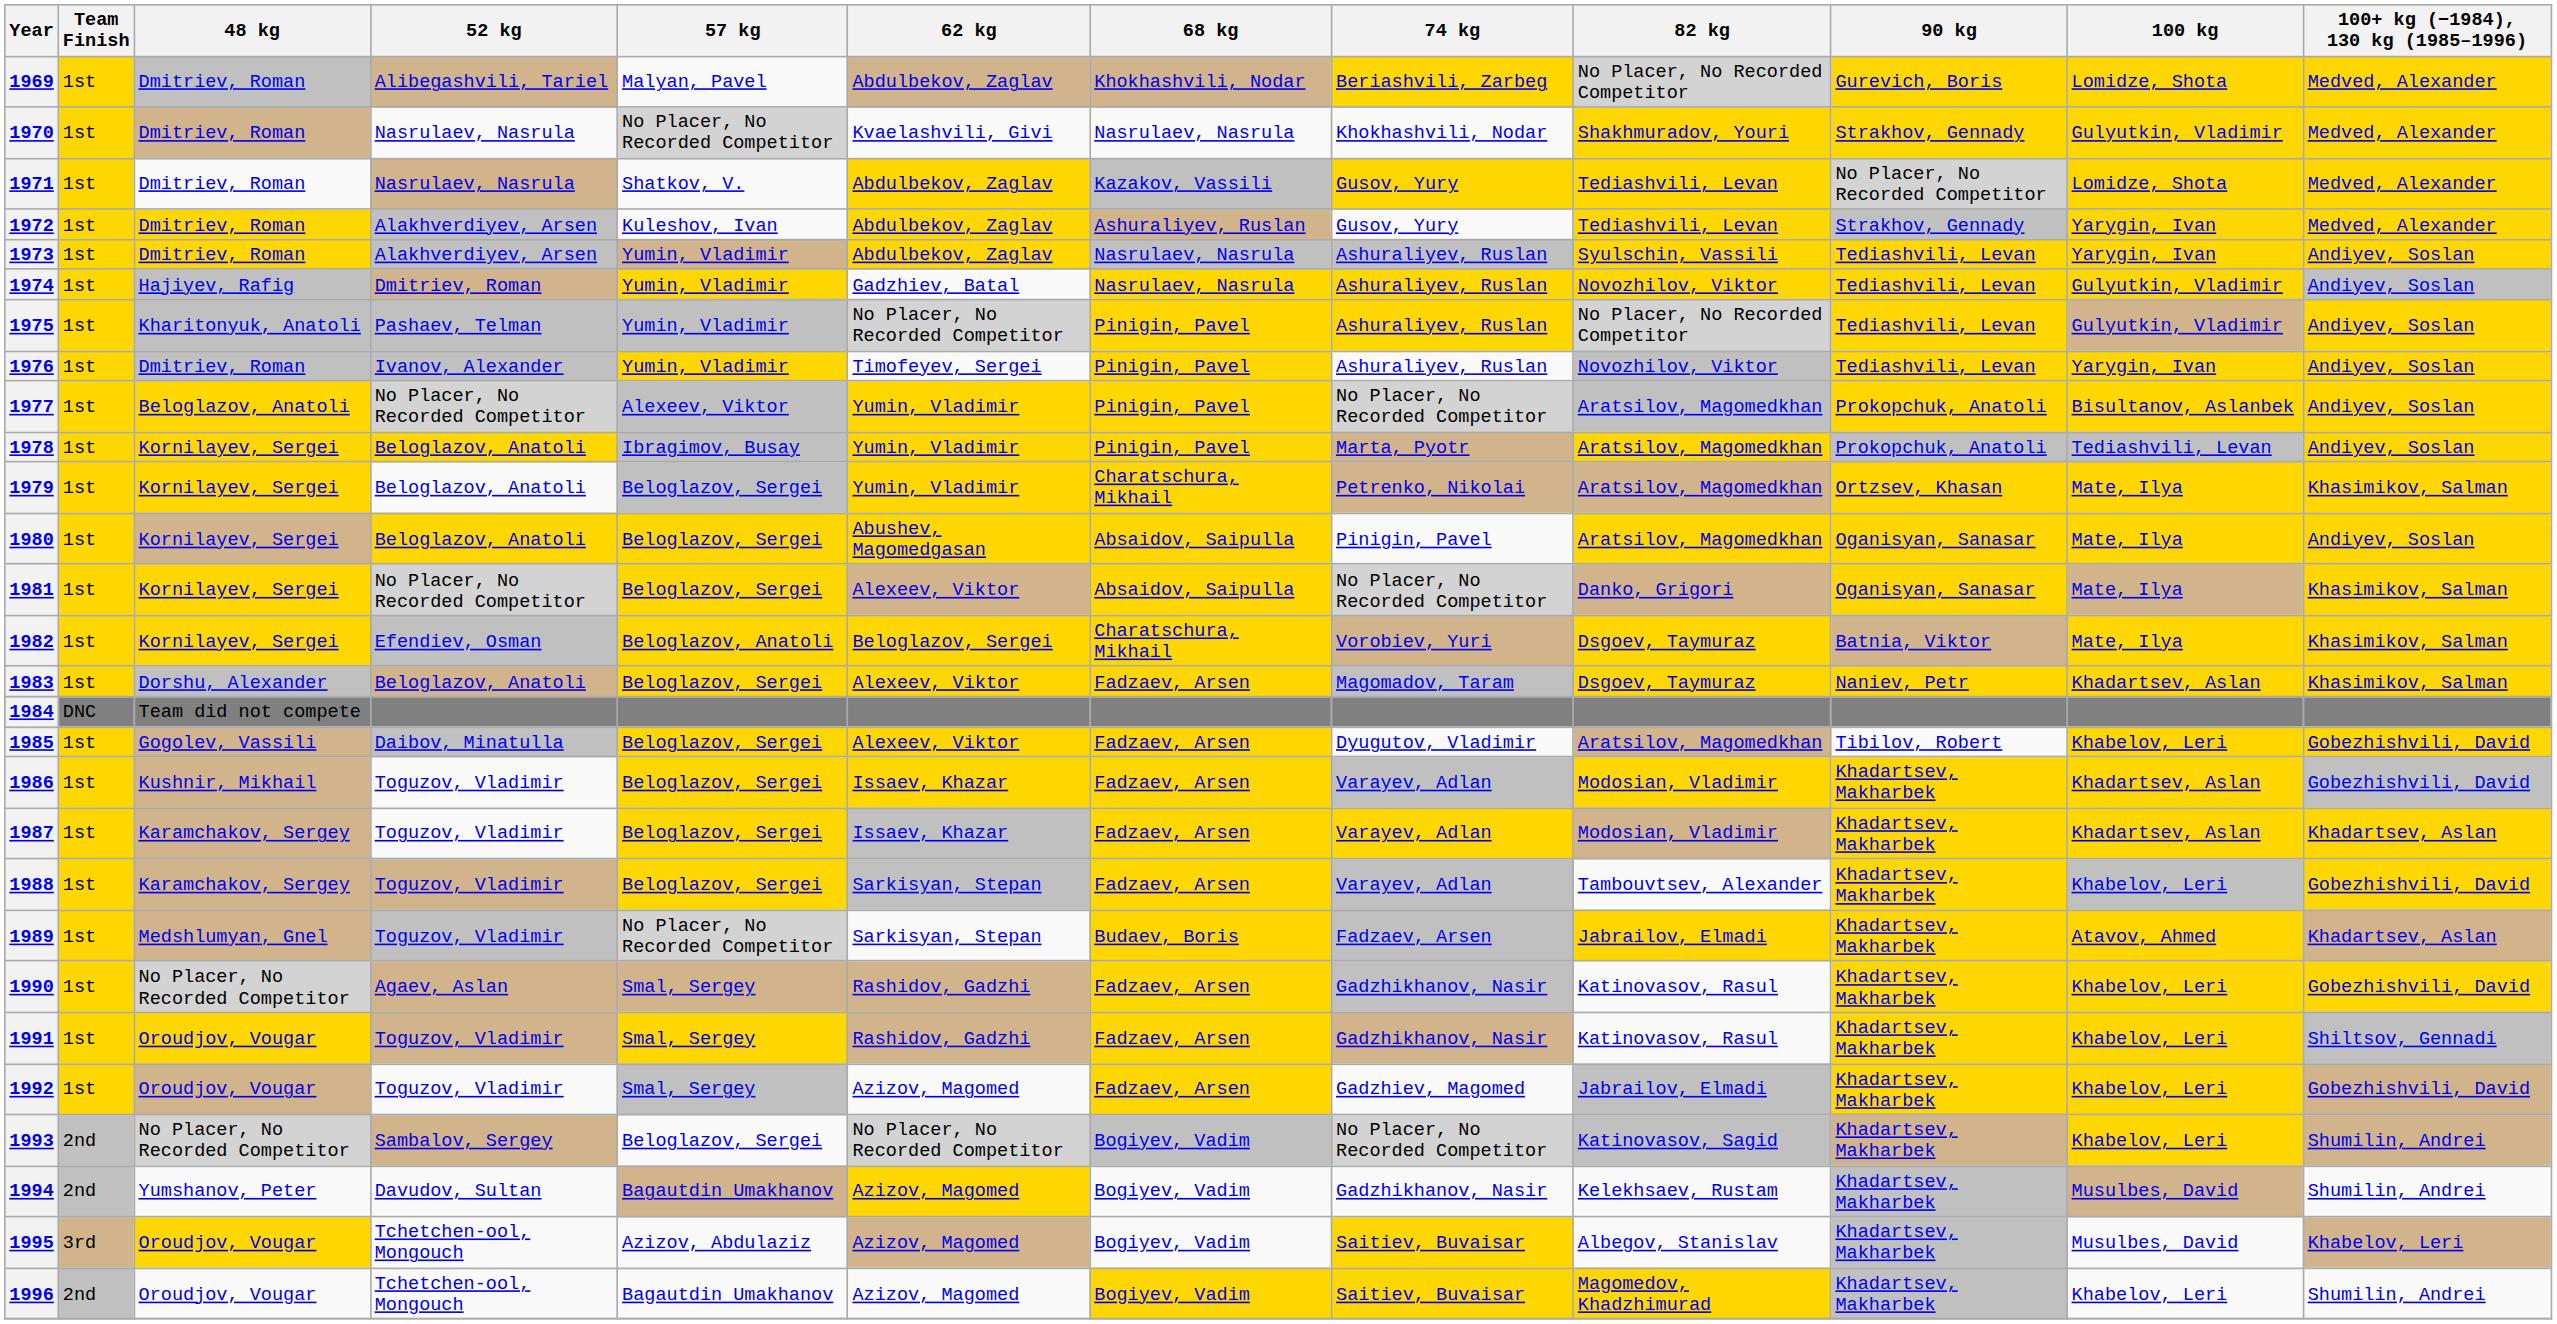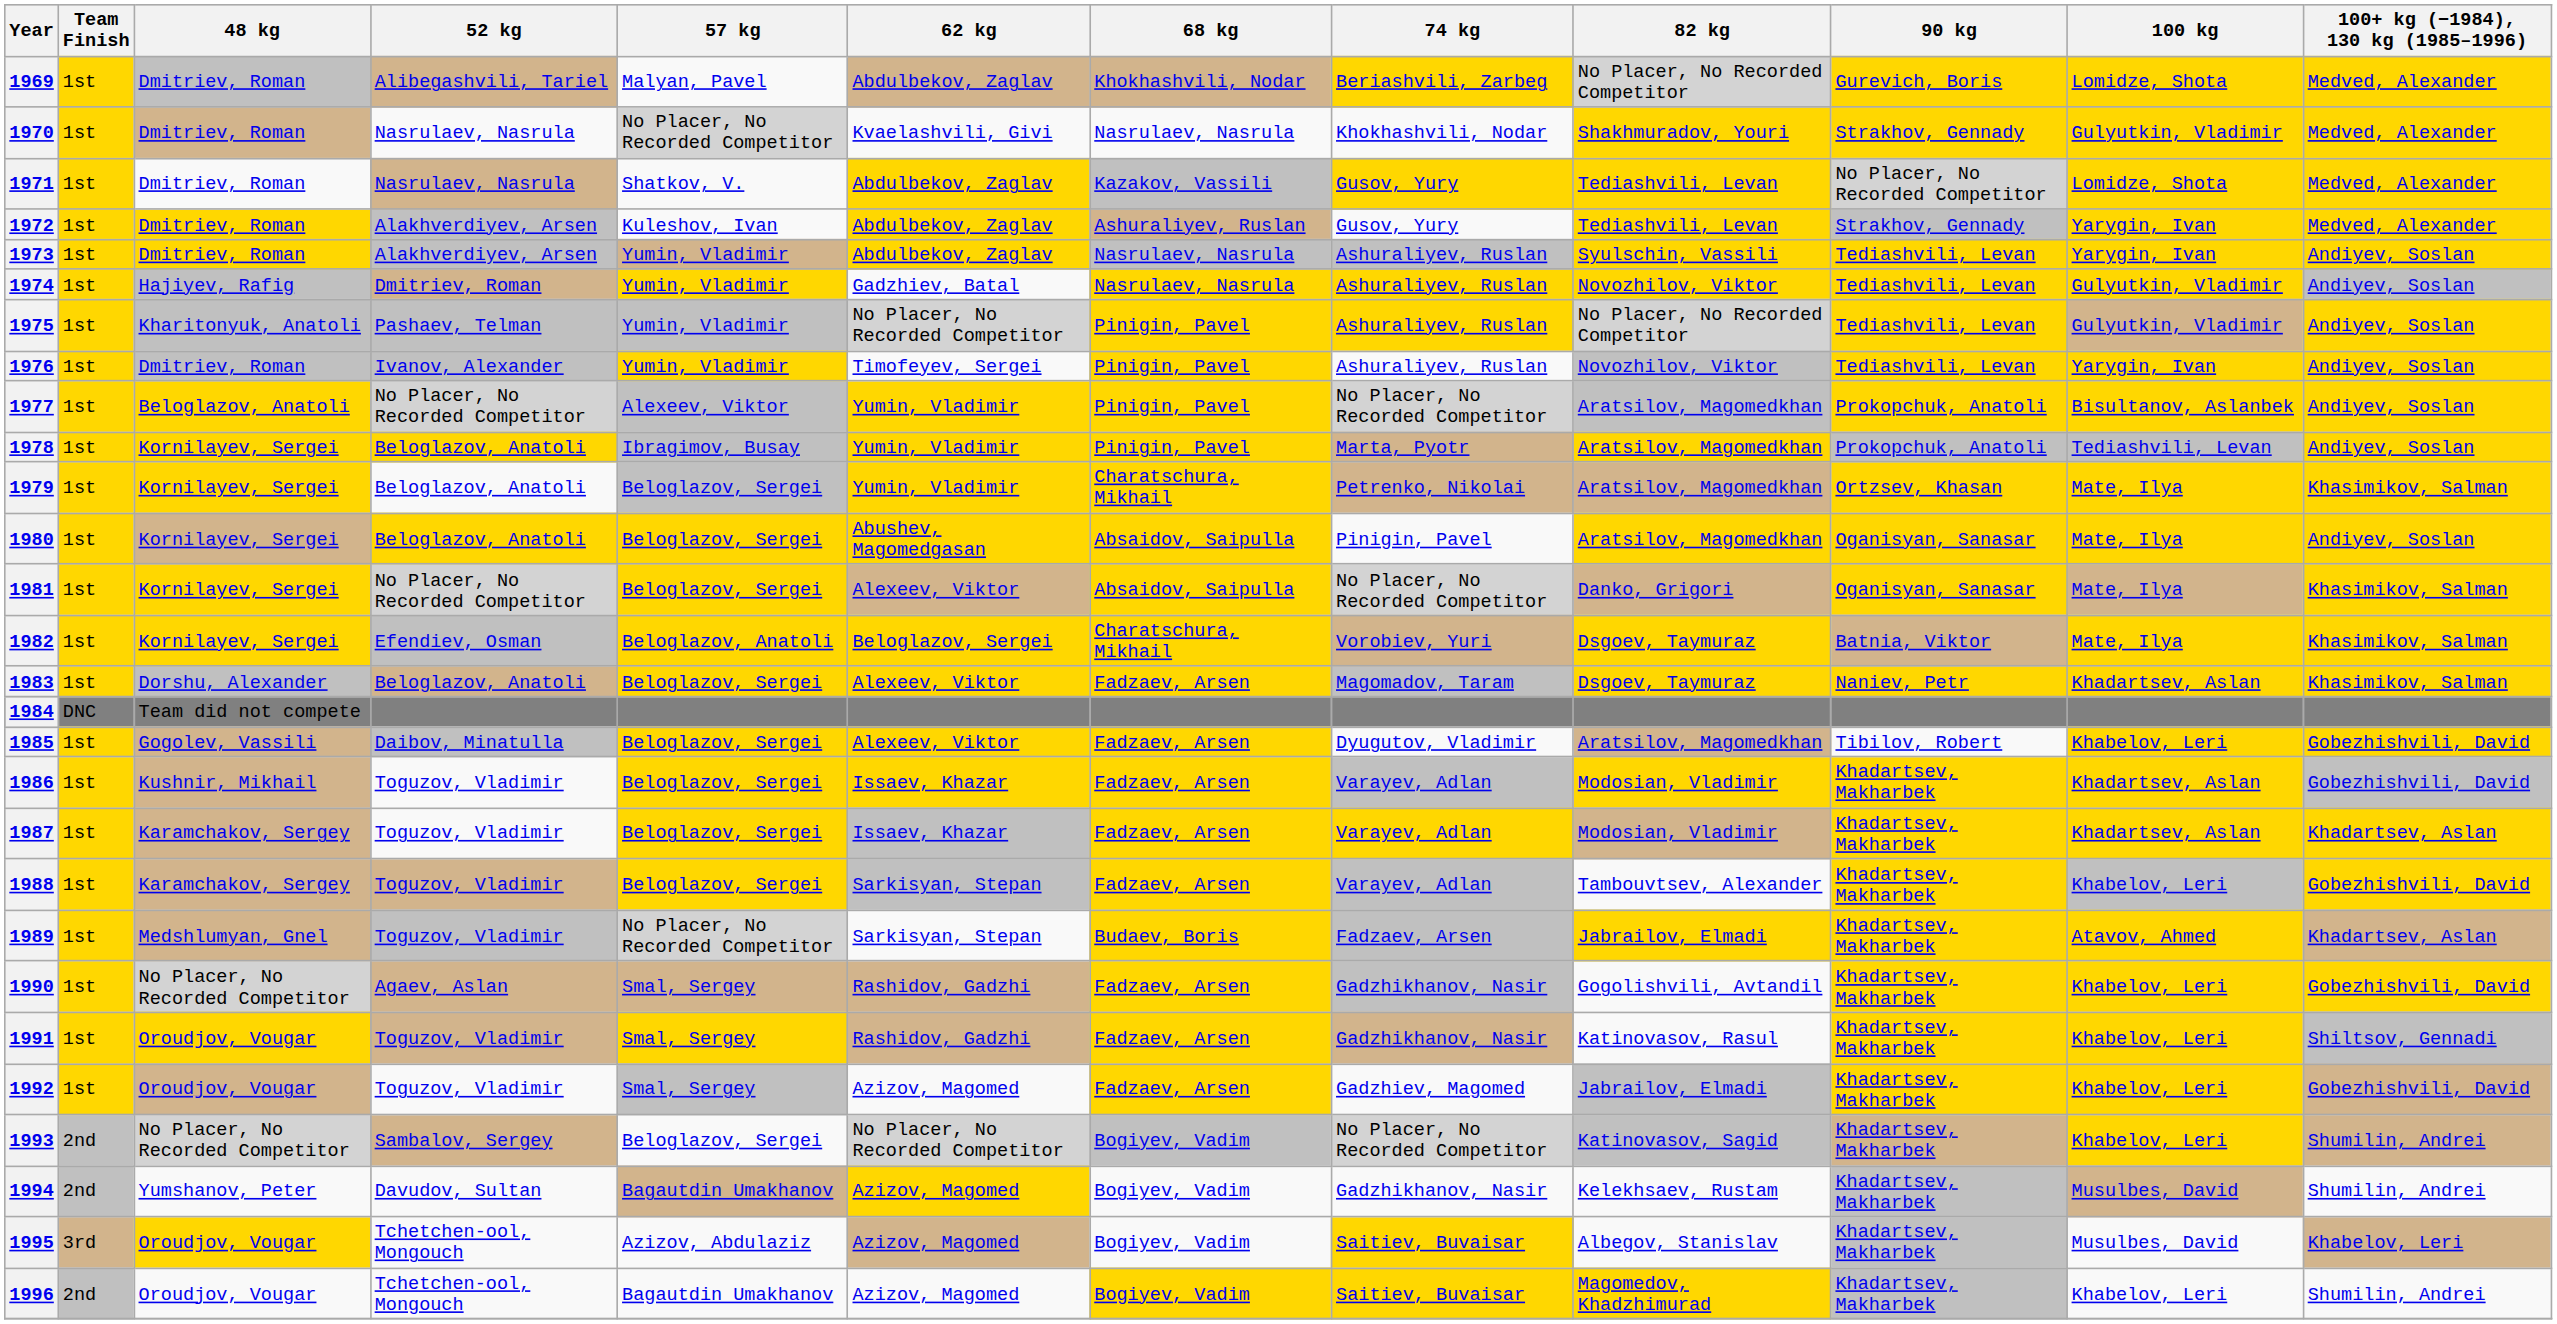1990 | 82 kg: Katinovasov, Rasul -> Gogolishvili, Avtandil
